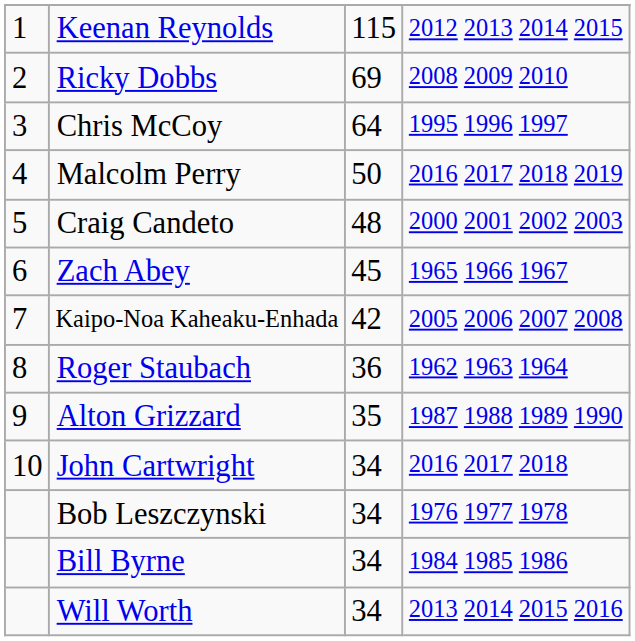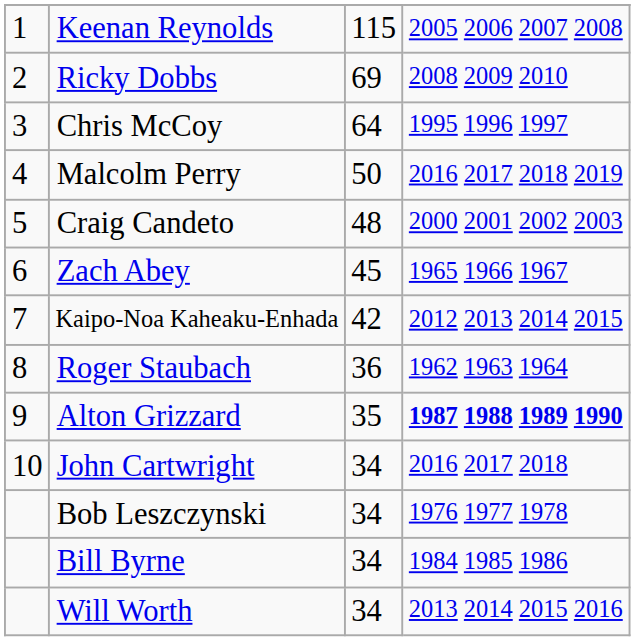Keenan Reynolds | column 4: 2012 2013 2014 2015 -> 2005 2006 2007 2008
Kaipo-Noa Kaheaku-Enhada | column 4: 2005 2006 2007 2008 -> 2012 2013 2014 2015
Alton Grizzard | column 4: normal -> bold
